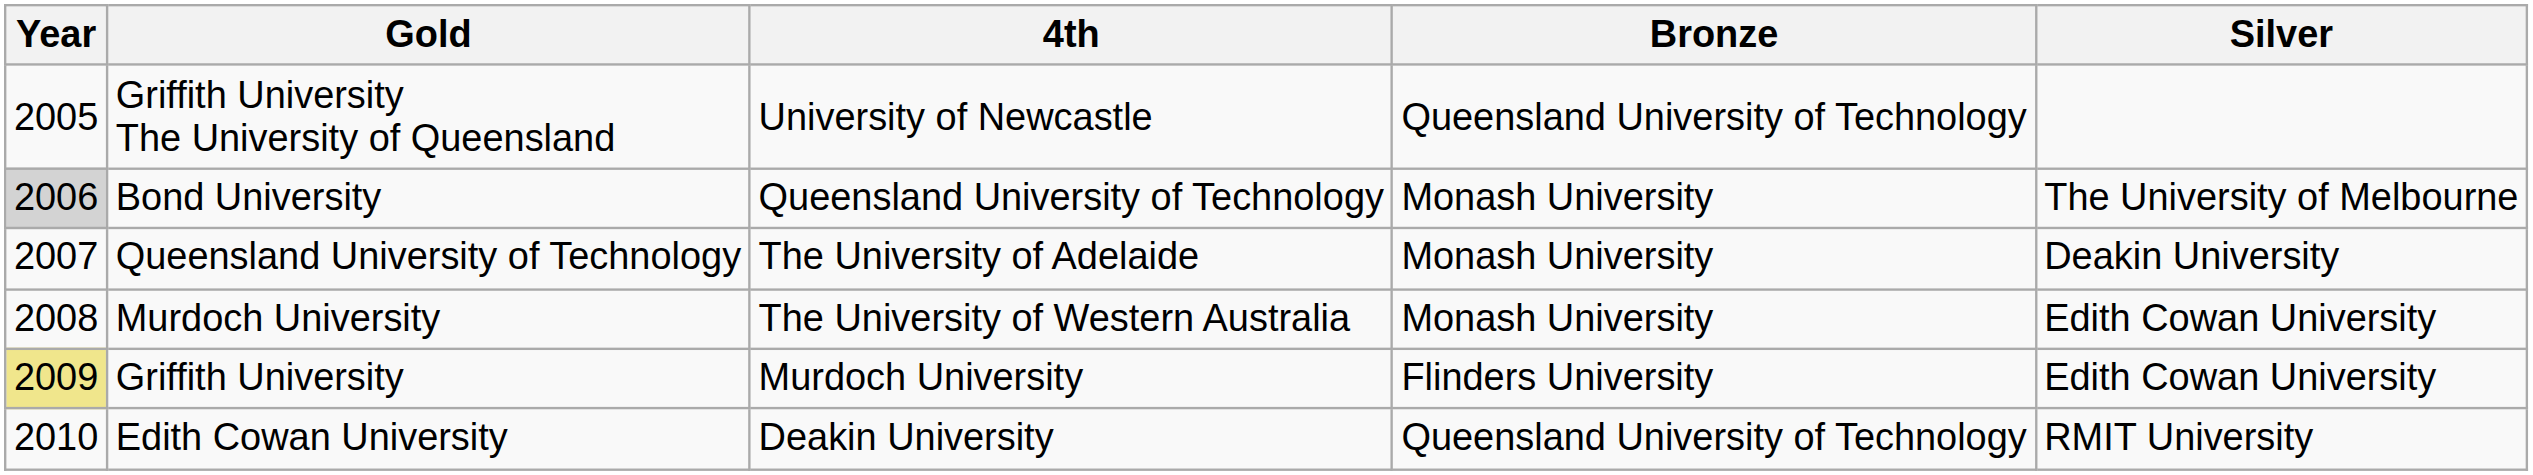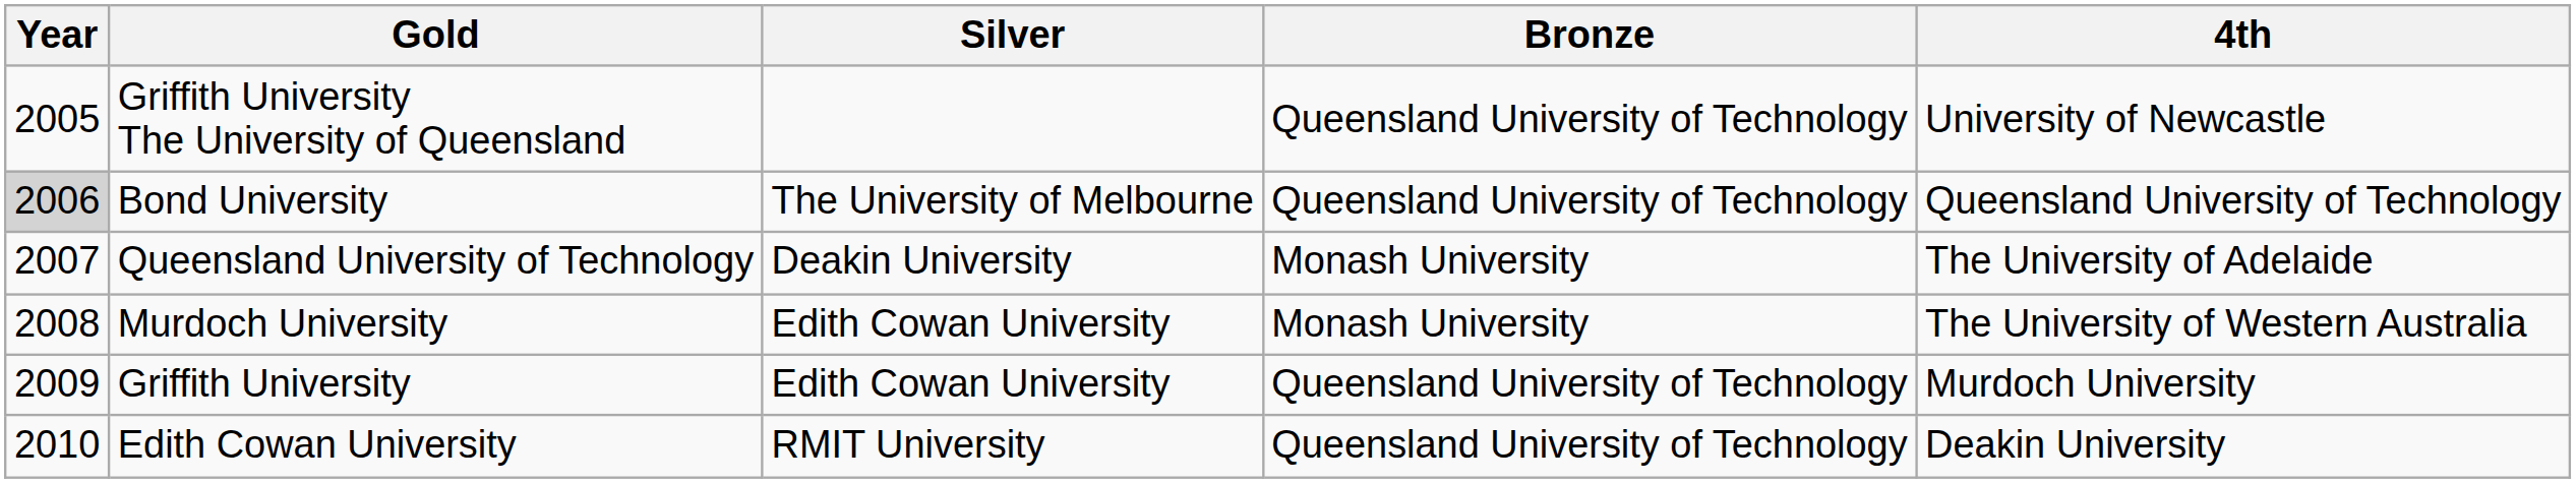columns swapped: Silver <-> 4th
Bond University | Bronze: Monash University -> Queensland University of Technology
Griffith University | Year: khaki background -> no background
Griffith University | Bronze: Flinders University -> Queensland University of Technology
